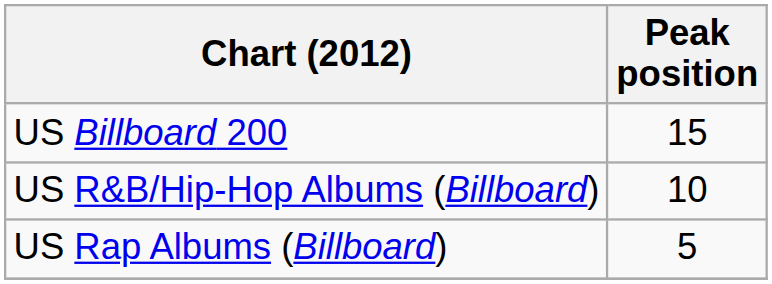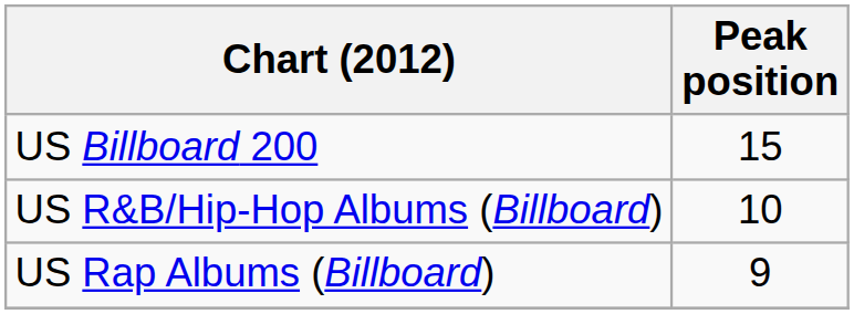US Rap Albums (Billboard) | Peak position: 5 -> 9
